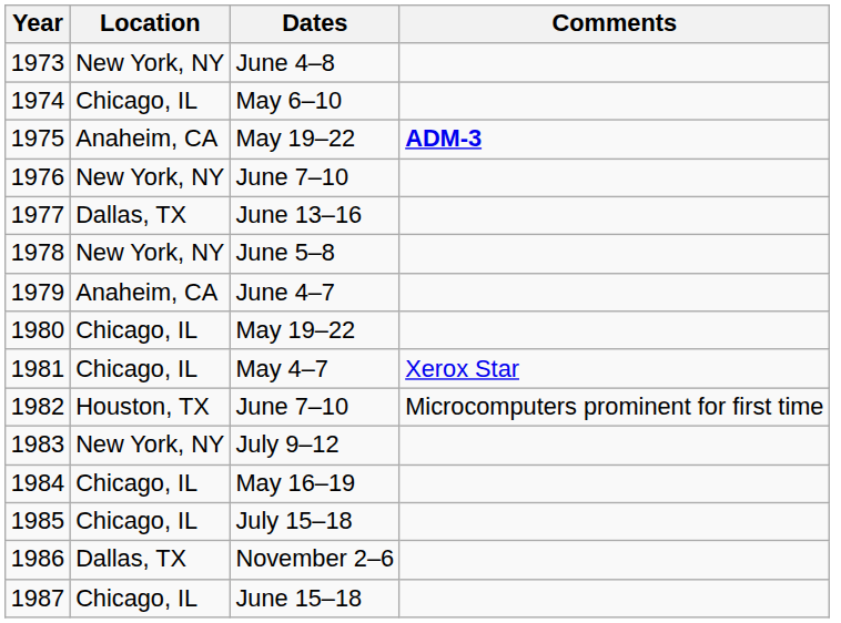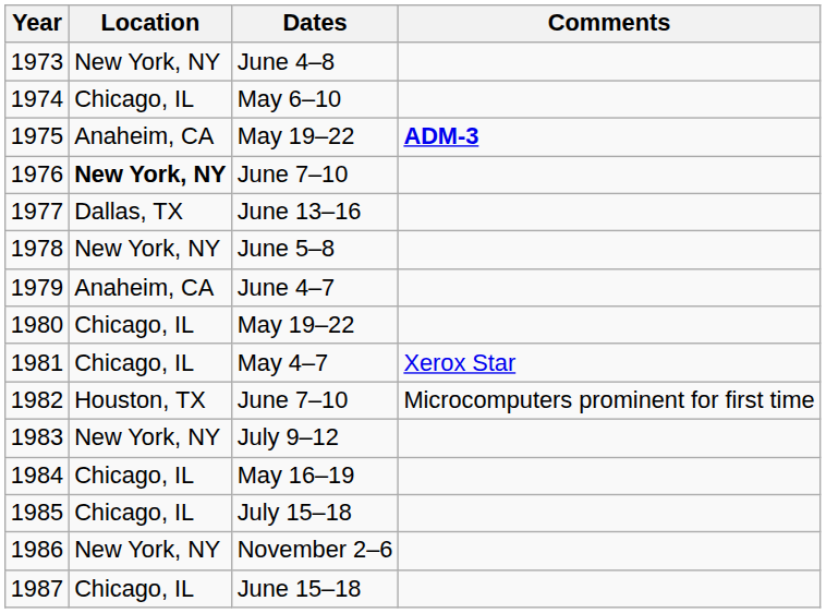1976 | Location: normal -> bold
1986 | Location: Dallas, TX -> New York, NY
